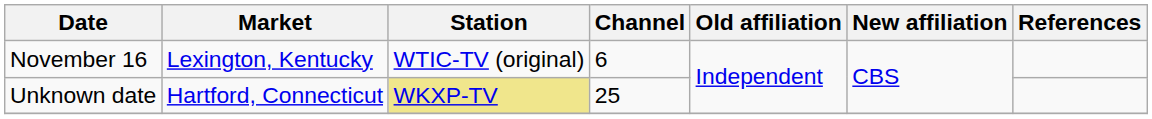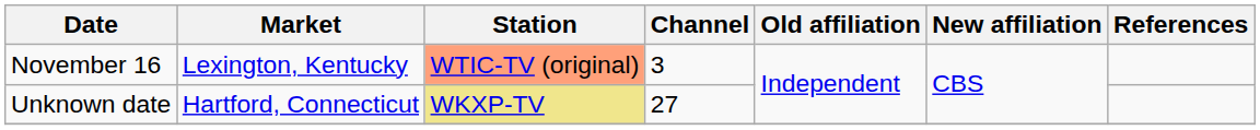November 16 | Station: no background -> lightsalmon background
November 16 | Channel: 6 -> 3
Unknown date | Channel: 25 -> 27
